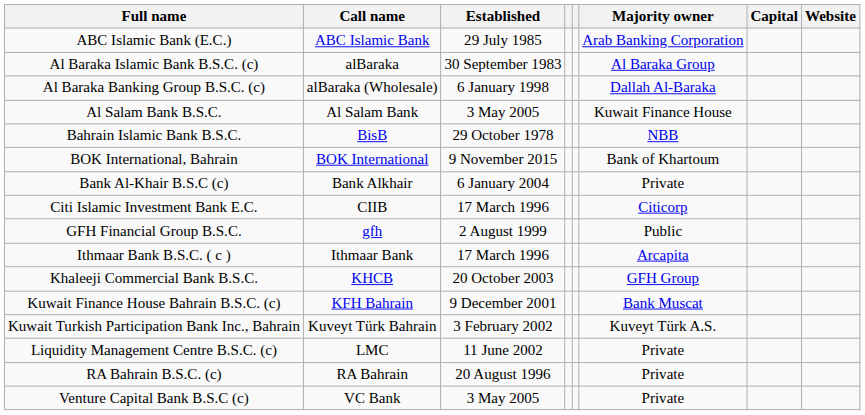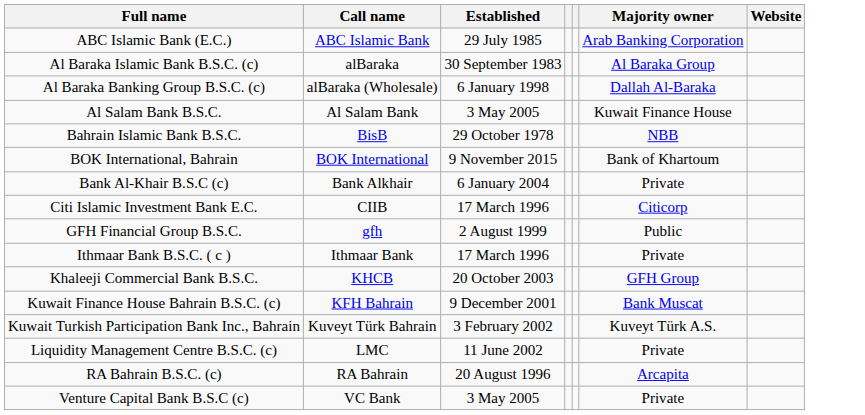- column: Capital
Ithmaar Bank B.S.C. ( c ) | Majority owner: Arcapita -> Private
RA Bahrain B.S.C. (c) | Majority owner: Private -> Arcapita
